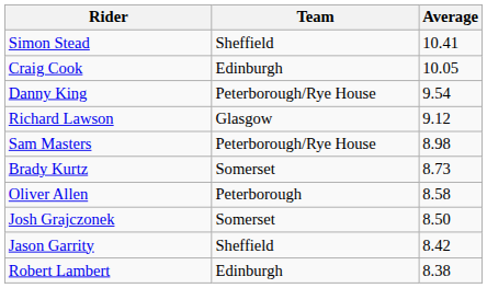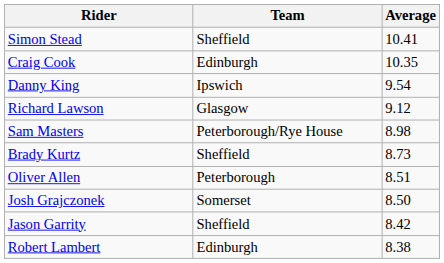Craig Cook | Average: 10.05 -> 10.35
Danny King | Team: Peterborough/Rye House -> Ipswich
Brady Kurtz | Team: Somerset -> Sheffield
Oliver Allen | Average: 8.58 -> 8.51
